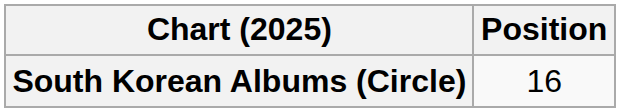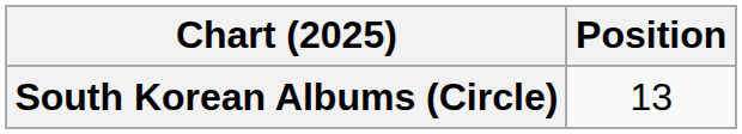South Korean Albums (Circle) | Position: 16 -> 13
